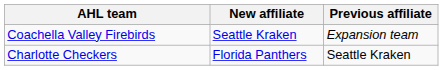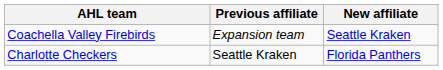columns swapped: New affiliate <-> Previous affiliate
